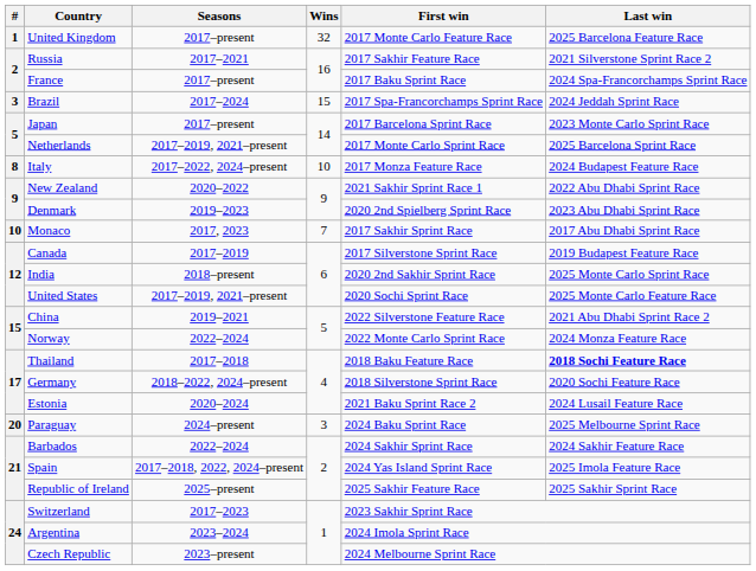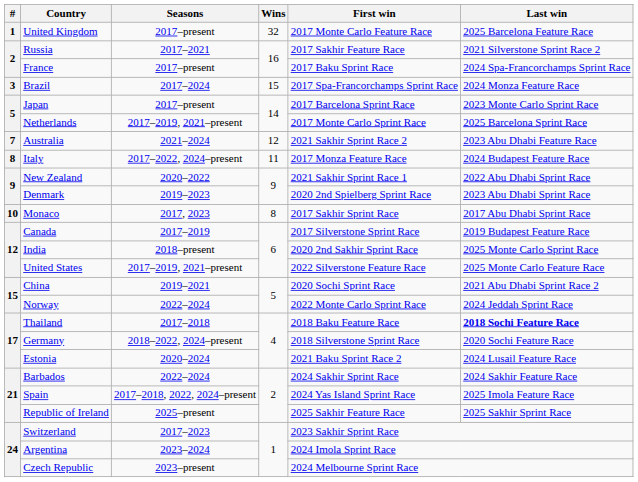Brazil | Last win: 2024 Jeddah Sprint Race -> 2024 Monza Feature Race
+ row: 7 | Australia | 2021–2024 | 12 | 2021 Sakhir Sprint Race 2 | 2023 Abu Dhabi Feature Race
Italy | Wins: 10 -> 11
Monaco | Wins: 7 -> 8
United States | First win: 2020 Sochi Sprint Race -> 2022 Silverstone Feature Race
China | First win: 2022 Silverstone Feature Race -> 2020 Sochi Sprint Race
Norway | Last win: 2024 Monza Feature Race -> 2024 Jeddah Sprint Race
- row: 20 | Paraguay | 2024–present | 3 | 2024 Baku Sprint Race | 2025 Melbourne Sprint Race
